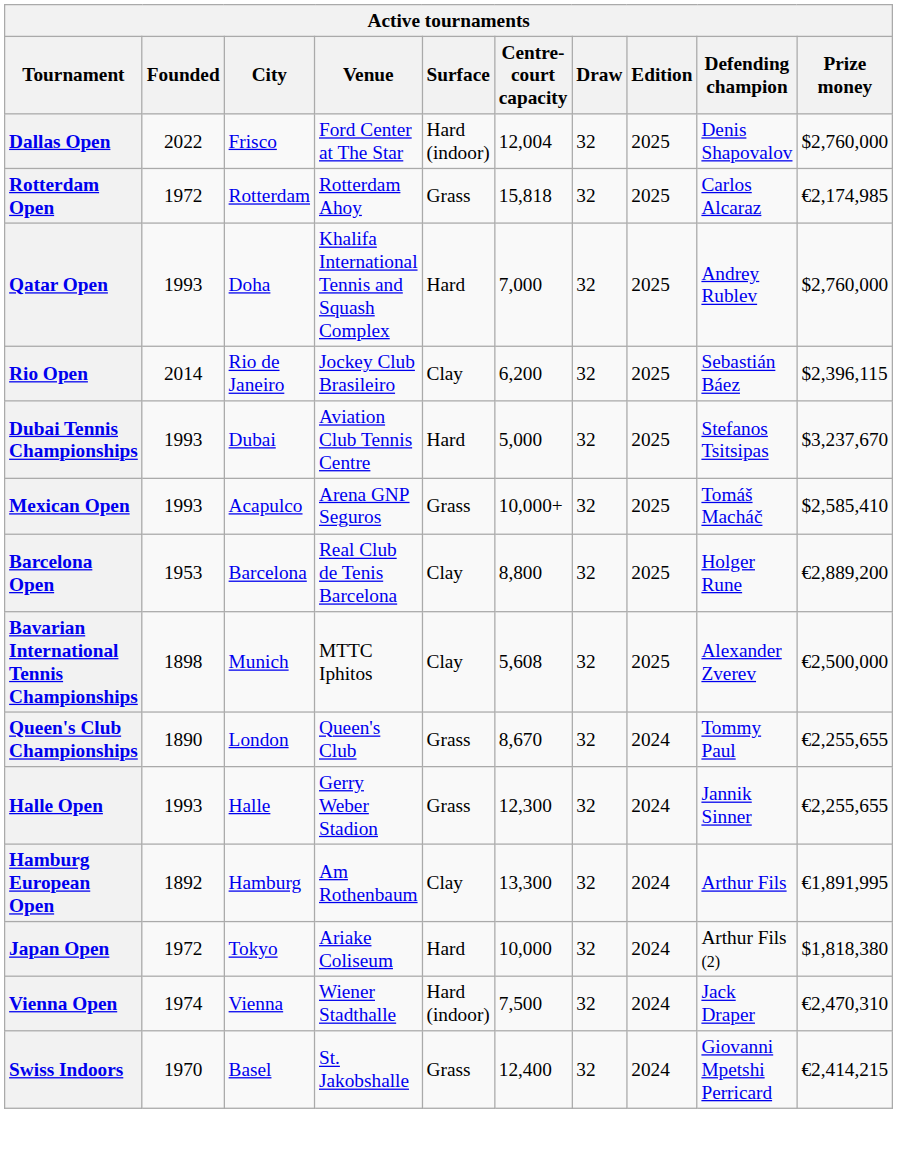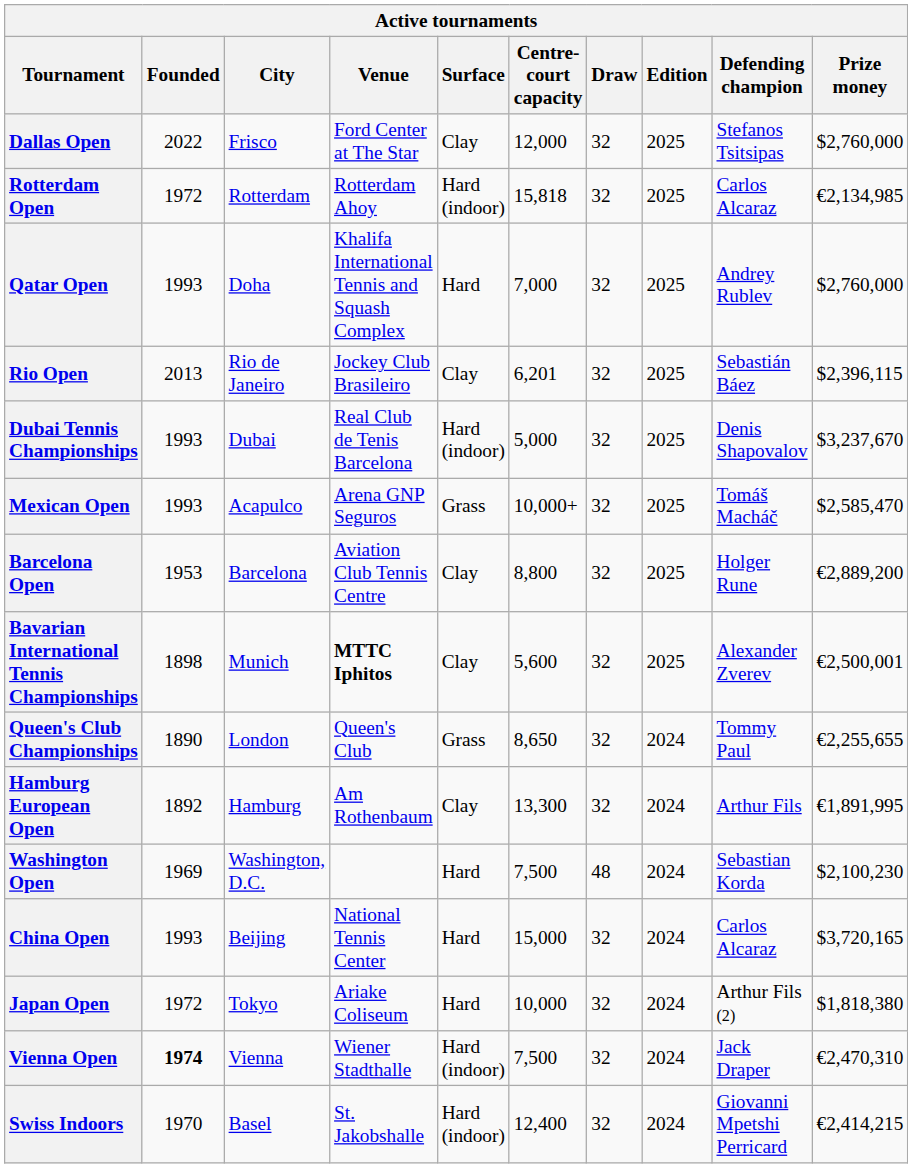Dallas Open | Surface: Hard (indoor) -> Clay
Dallas Open | Centre-court capacity: 12,004 -> 12,000
Dallas Open | Defending champion: Denis Shapovalov -> Stefanos Tsitsipas
Rotterdam Open | Surface: Grass -> Hard (indoor)
Rotterdam Open | Prize money: €2,174,985 -> €2,134,985
Rio Open | Founded: 2014 -> 2013
Rio Open | Centre-court capacity: 6,200 -> 6,201
Dubai Tennis Championships | Venue: Aviation Club Tennis Centre -> Real Club de Tenis Barcelona
Dubai Tennis Championships | Surface: Hard -> Hard (indoor)
Dubai Tennis Championships | Defending champion: Stefanos Tsitsipas -> Denis Shapovalov
Mexican Open | Prize money: $2,585,410 -> $2,585,470
Barcelona Open | Venue: Real Club de Tenis Barcelona -> Aviation Club Tennis Centre
Bavarian International Tennis Championships | Venue: normal -> bold
Bavarian International Tennis Championships | Centre-court capacity: 5,608 -> 5,600
Bavarian International Tennis Championships | Prize money: €2,500,000 -> €2,500,001
Queen's Club Championships | Centre-court capacity: 8,670 -> 8,650
- row: Halle Open | 1993 | Halle | Gerry Weber Stadion | Grass | 12,300 | 32 | 2024 | Jannik Sinner | €2,255,655
+ row: Washington Open | 1969 | Washington, D.C. | Hard | 7,500 | 48 | 2024 | Sebastian Korda | $2,100,230
+ row: China Open | 1993 | Beijing | National Tennis Center | Hard | 15,000 | 32 | 2024 | Carlos Alcaraz | $3,720,165
Vienna Open | Founded: normal -> bold
Swiss Indoors | Surface: Grass -> Hard (indoor)
